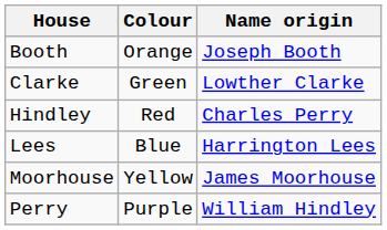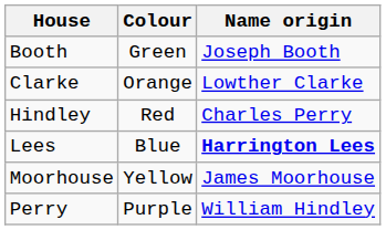Booth | Colour: Orange -> Green
Clarke | Colour: Green -> Orange
Lees | Name origin: normal -> bold
